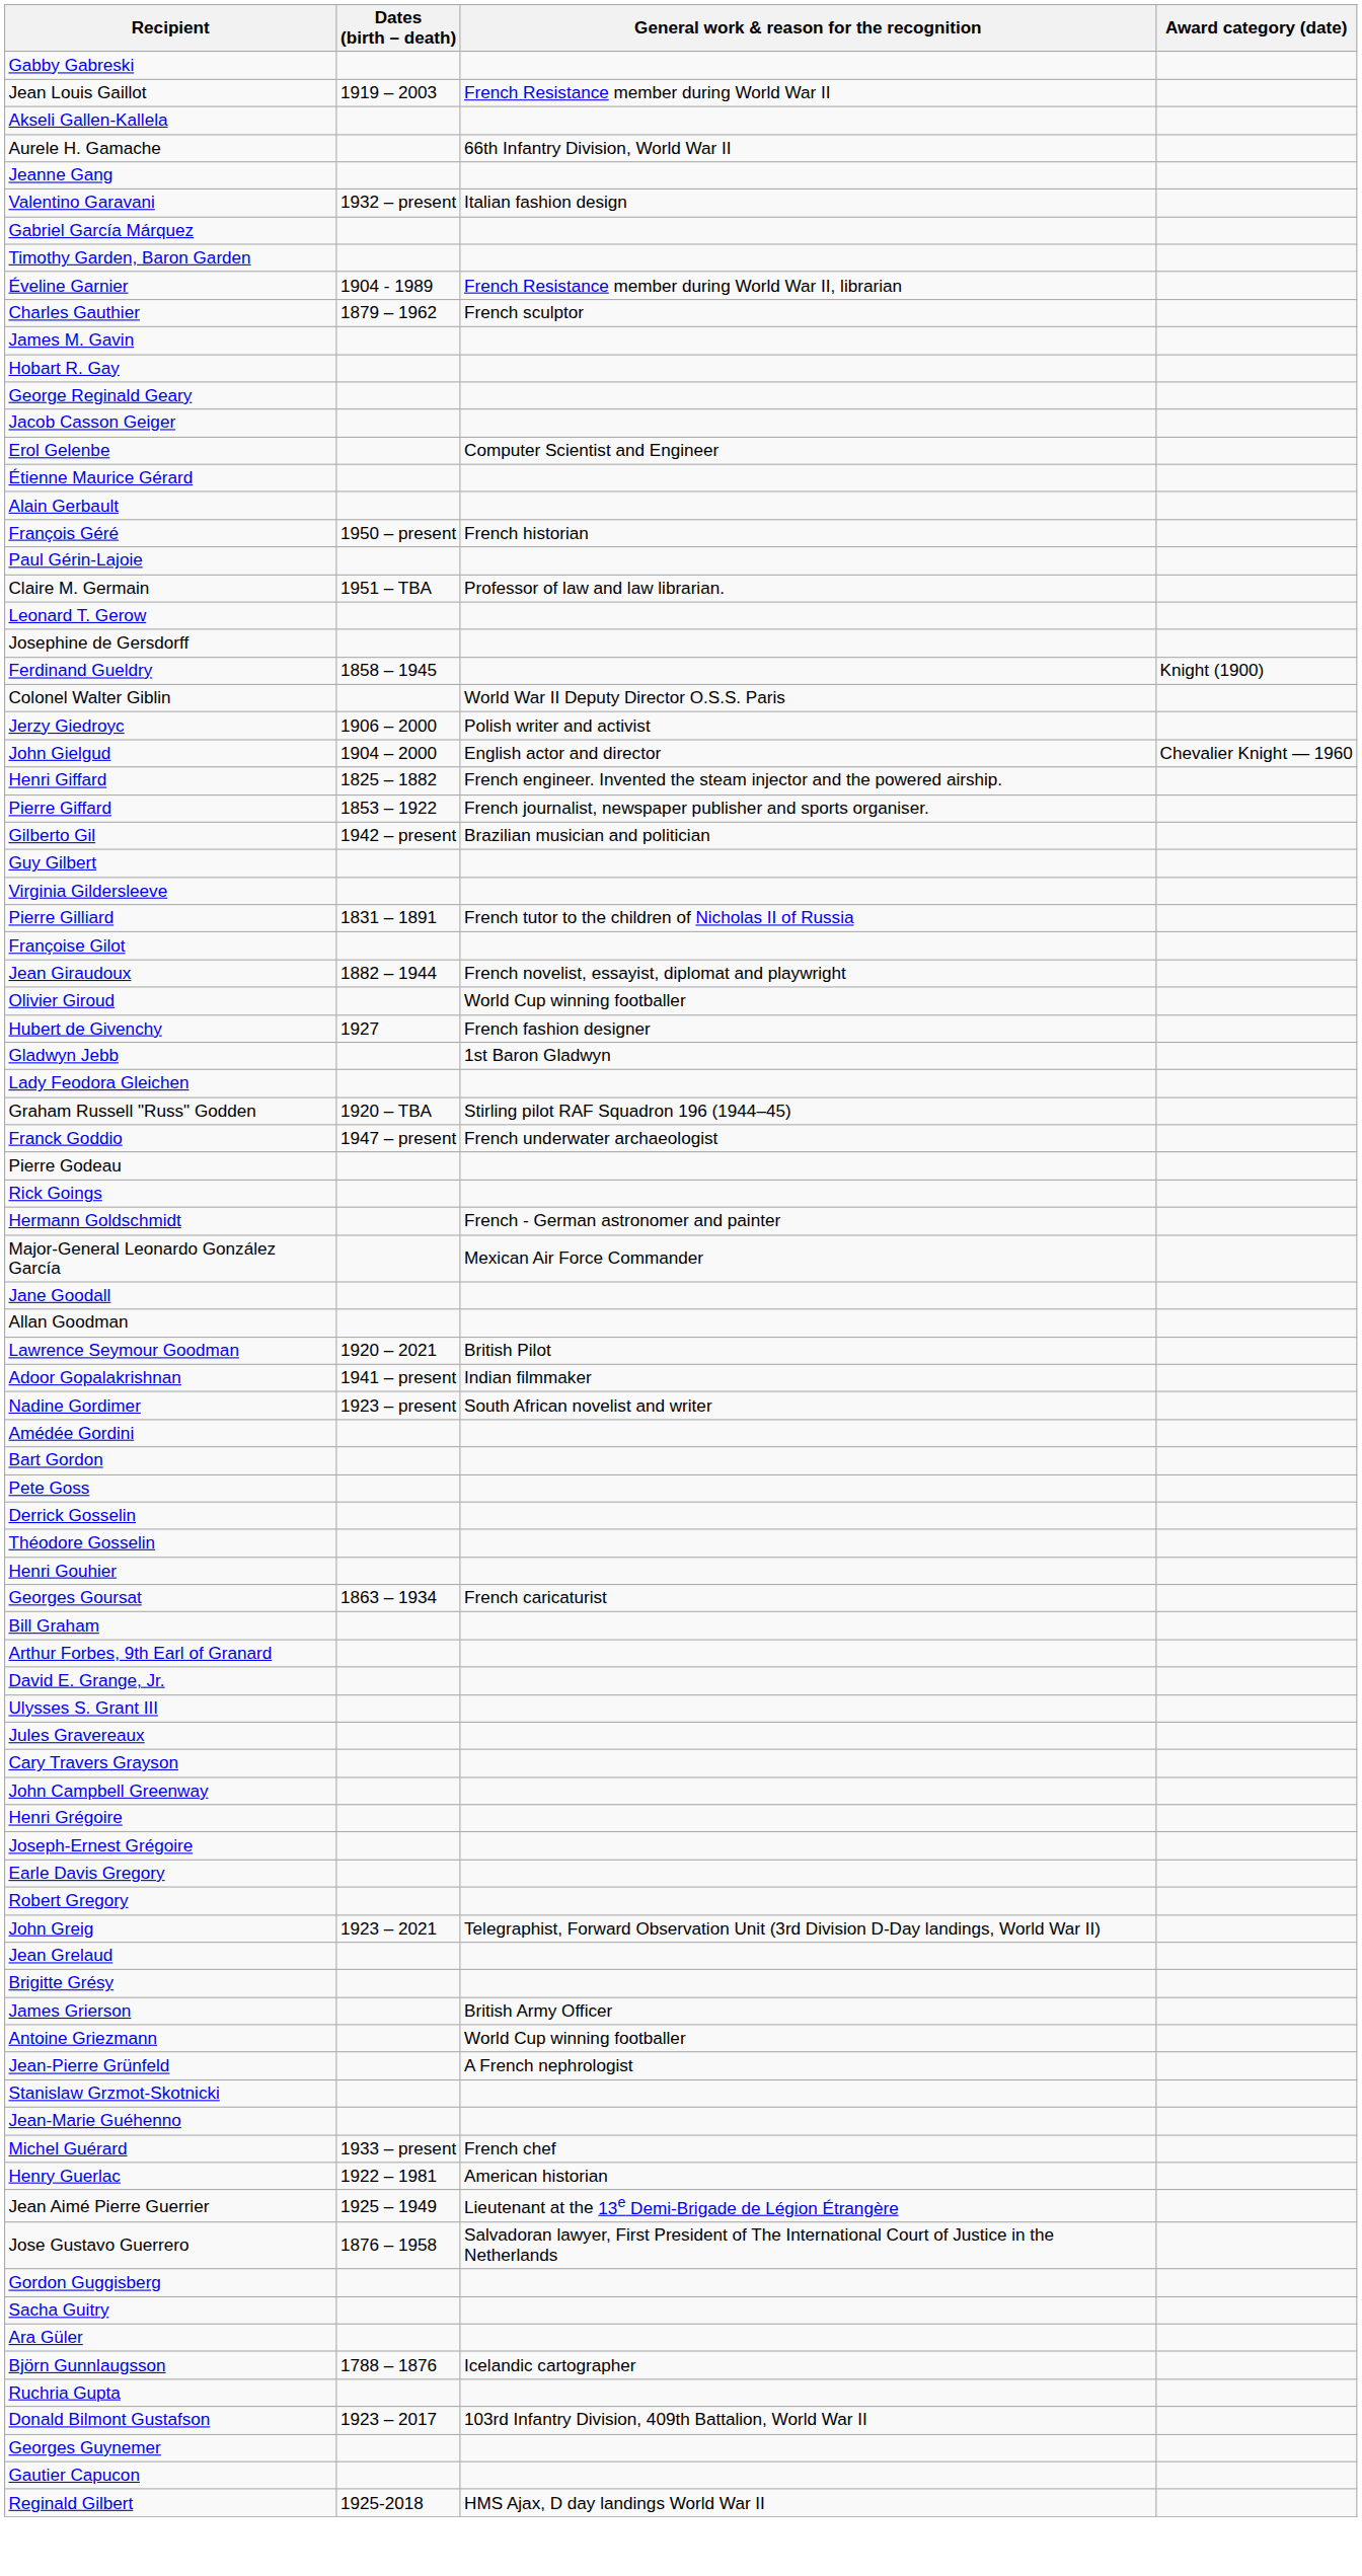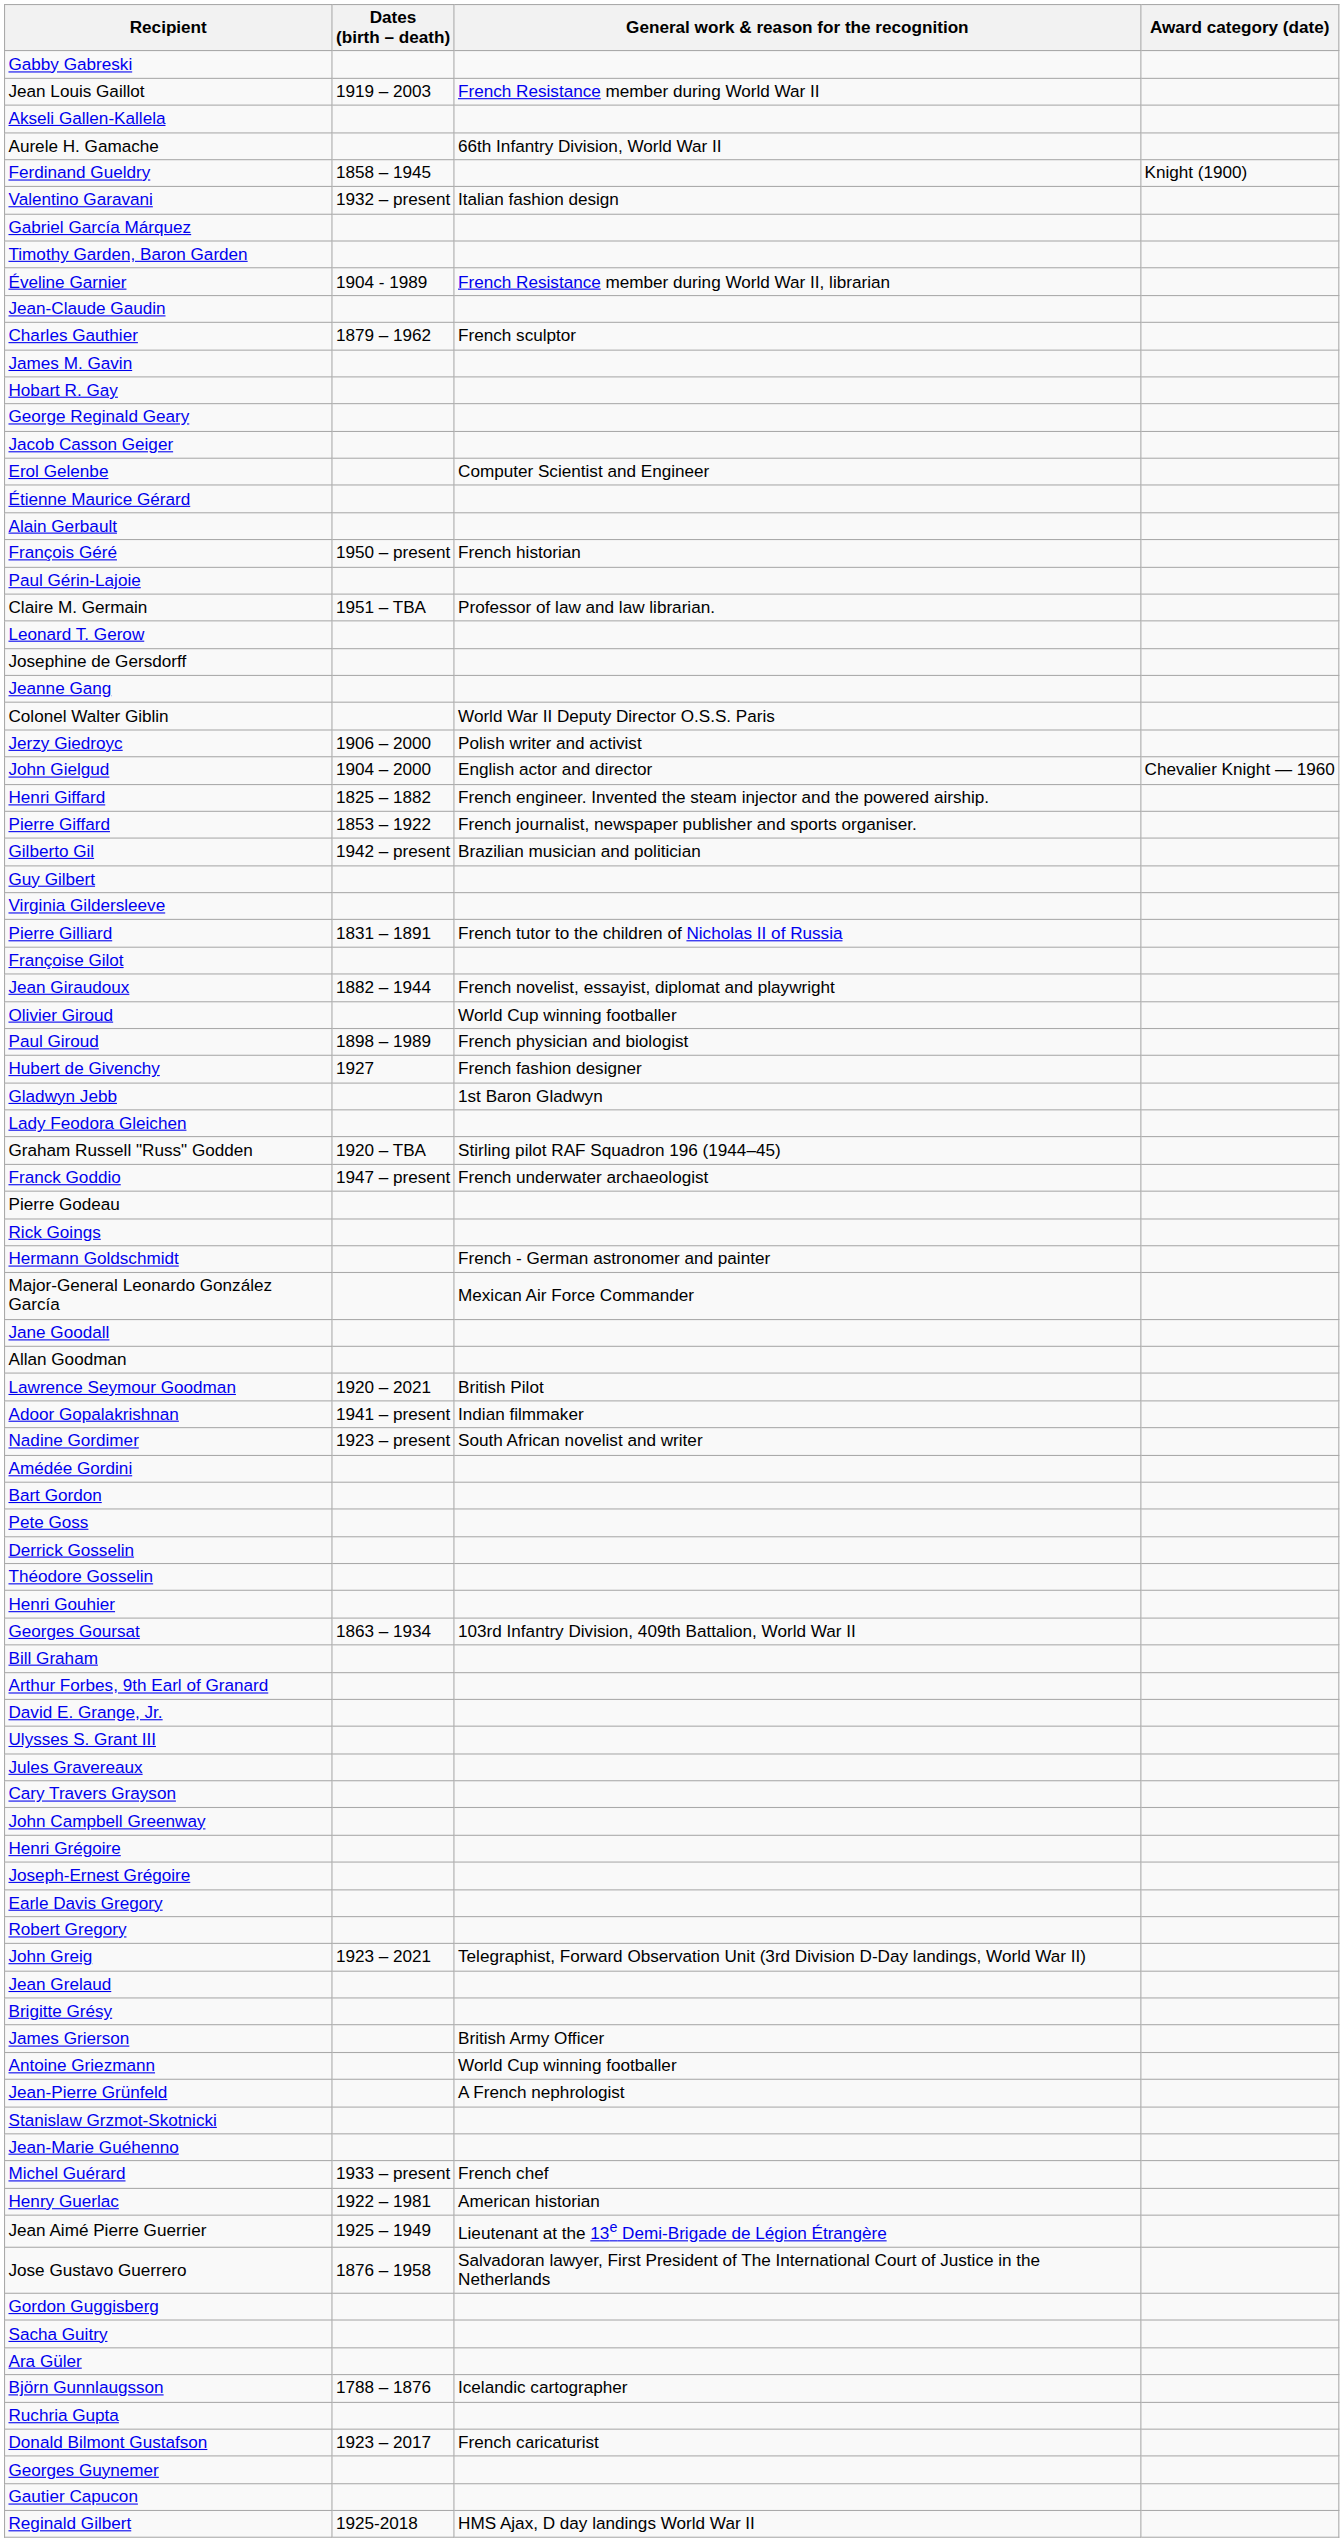rows swapped: Jeanne Gang <-> Ferdinand Gueldry
+ row: Jean-Claude Gaudin
+ row: Paul Giroud | 1898 – 1989 | French physician and biologist
Georges Goursat | General work & reason for the recognition: French caricaturist -> 103rd Infantry Division, 409th Battalion, World War II
Donald Bilmont Gustafson | General work & reason for the recognition: 103rd Infantry Division, 409th Battalion, World War II -> French caricaturist
